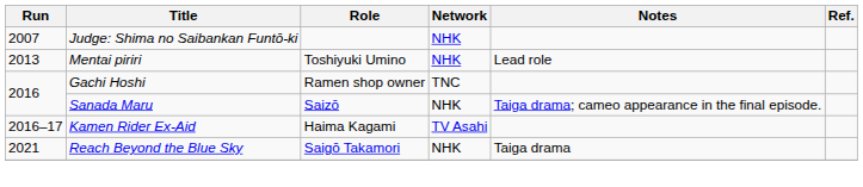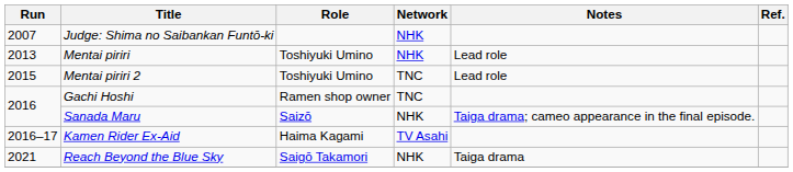+ row: 2015 | Mentai piriri 2 | Toshiyuki Umino | TNC | Lead role
